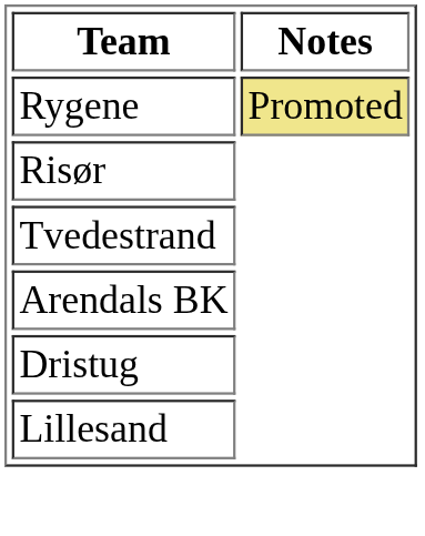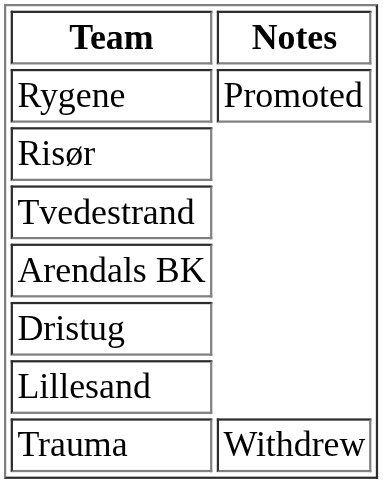Rygene | Notes: khaki background -> no background
+ row: Trauma | Withdrew
